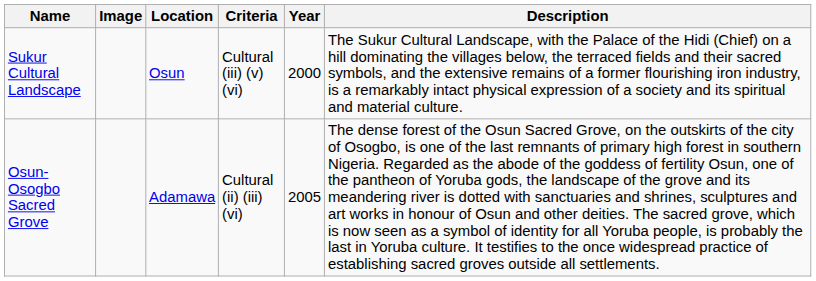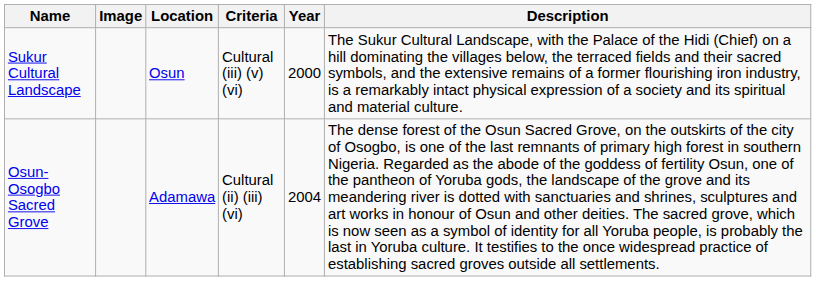Osun-Osogbo Sacred Grove | Year: 2005 -> 2004
